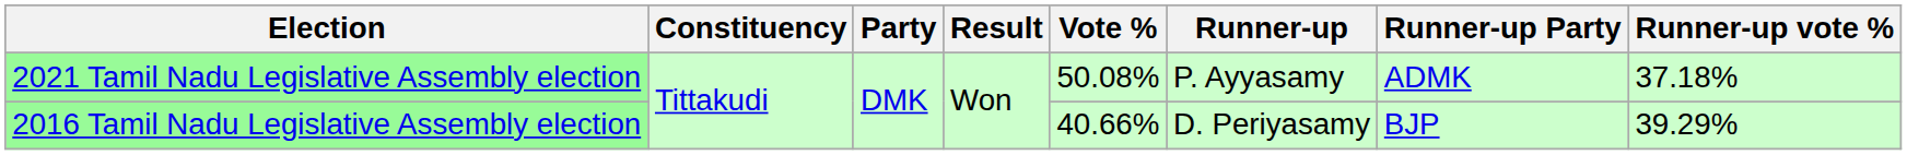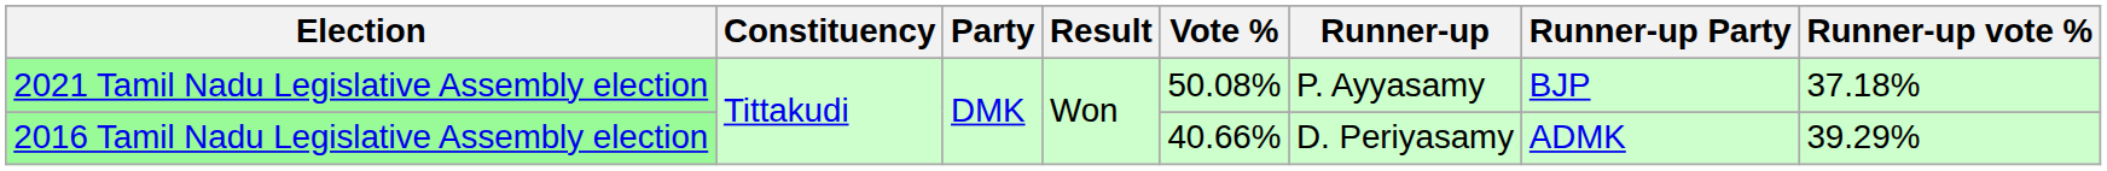2021 Tamil Nadu Legislative Assembly election | Runner-up Party: ADMK -> BJP
2016 Tamil Nadu Legislative Assembly election | Runner-up Party: BJP -> ADMK
